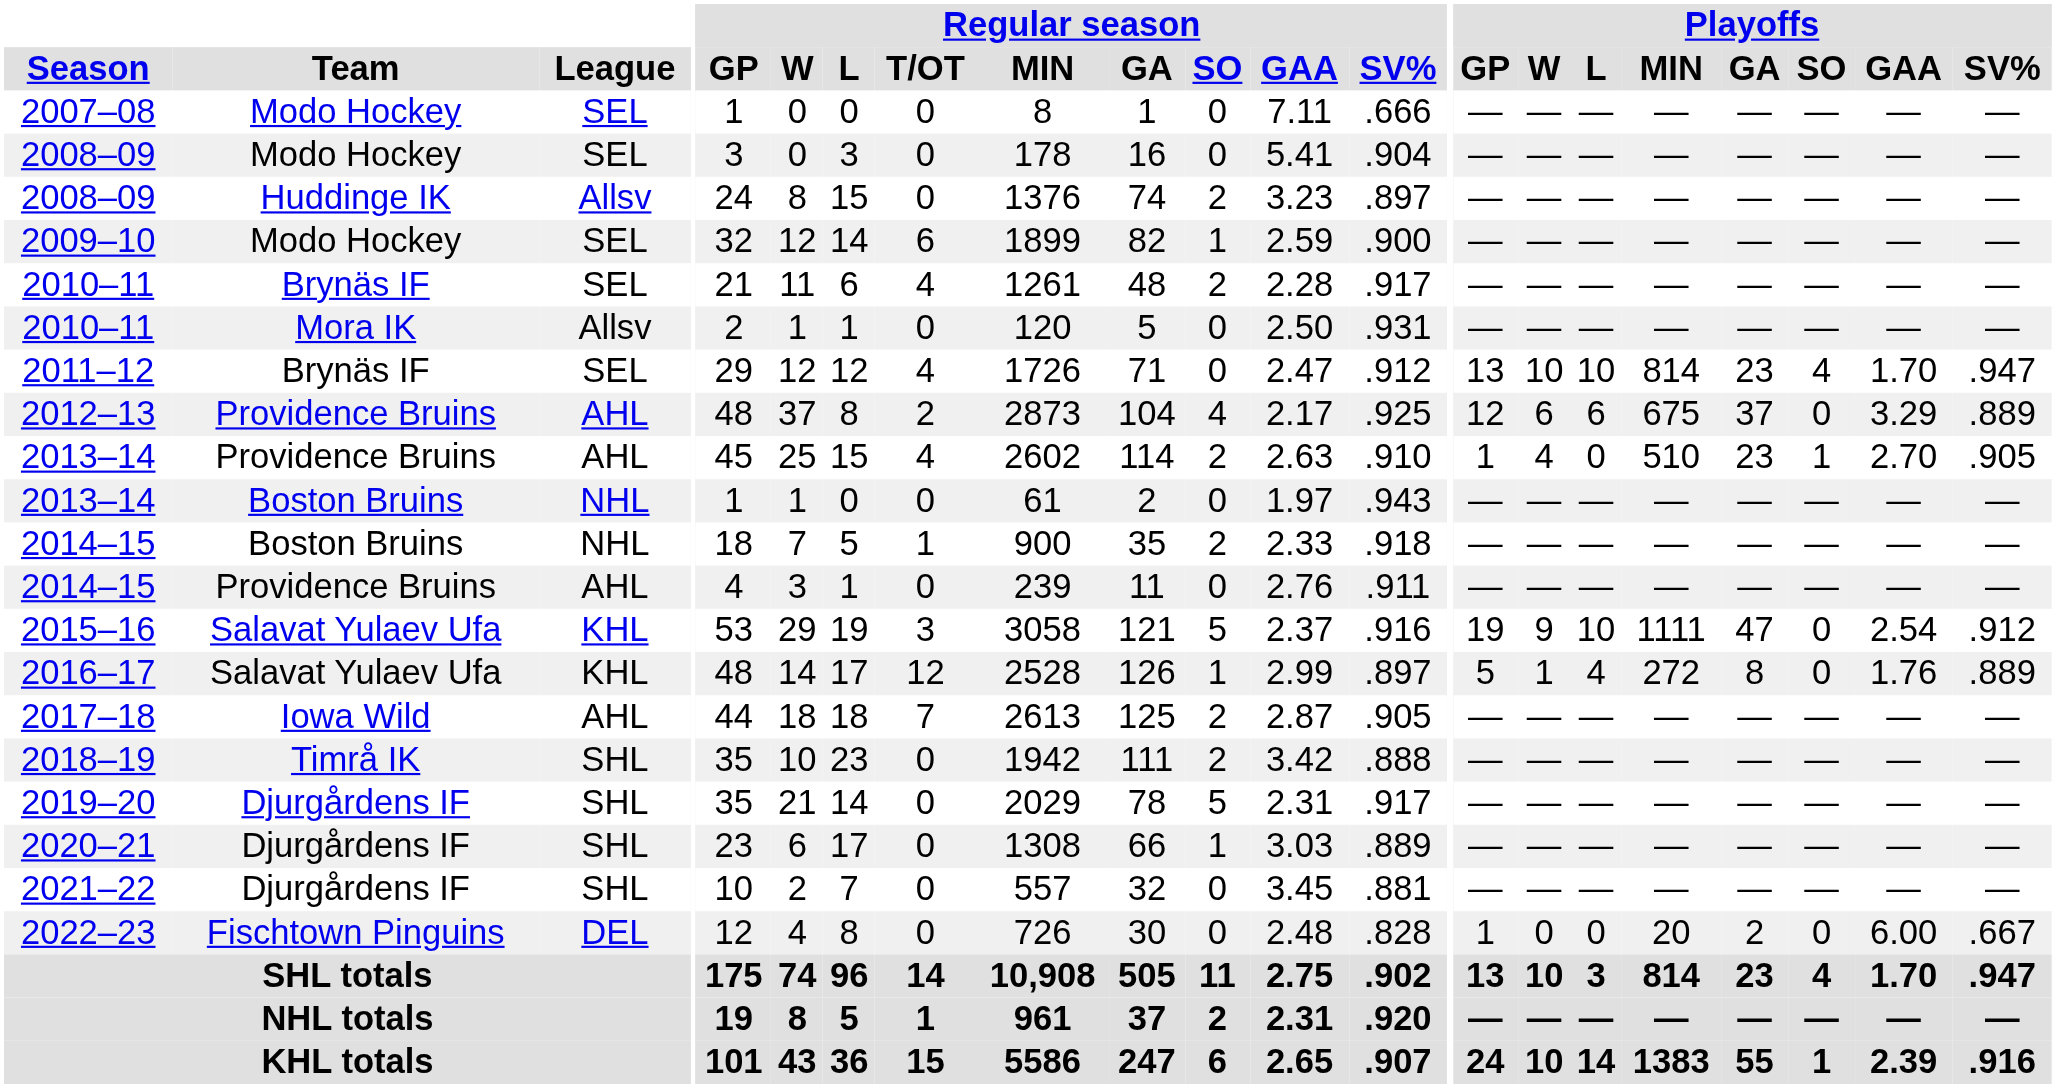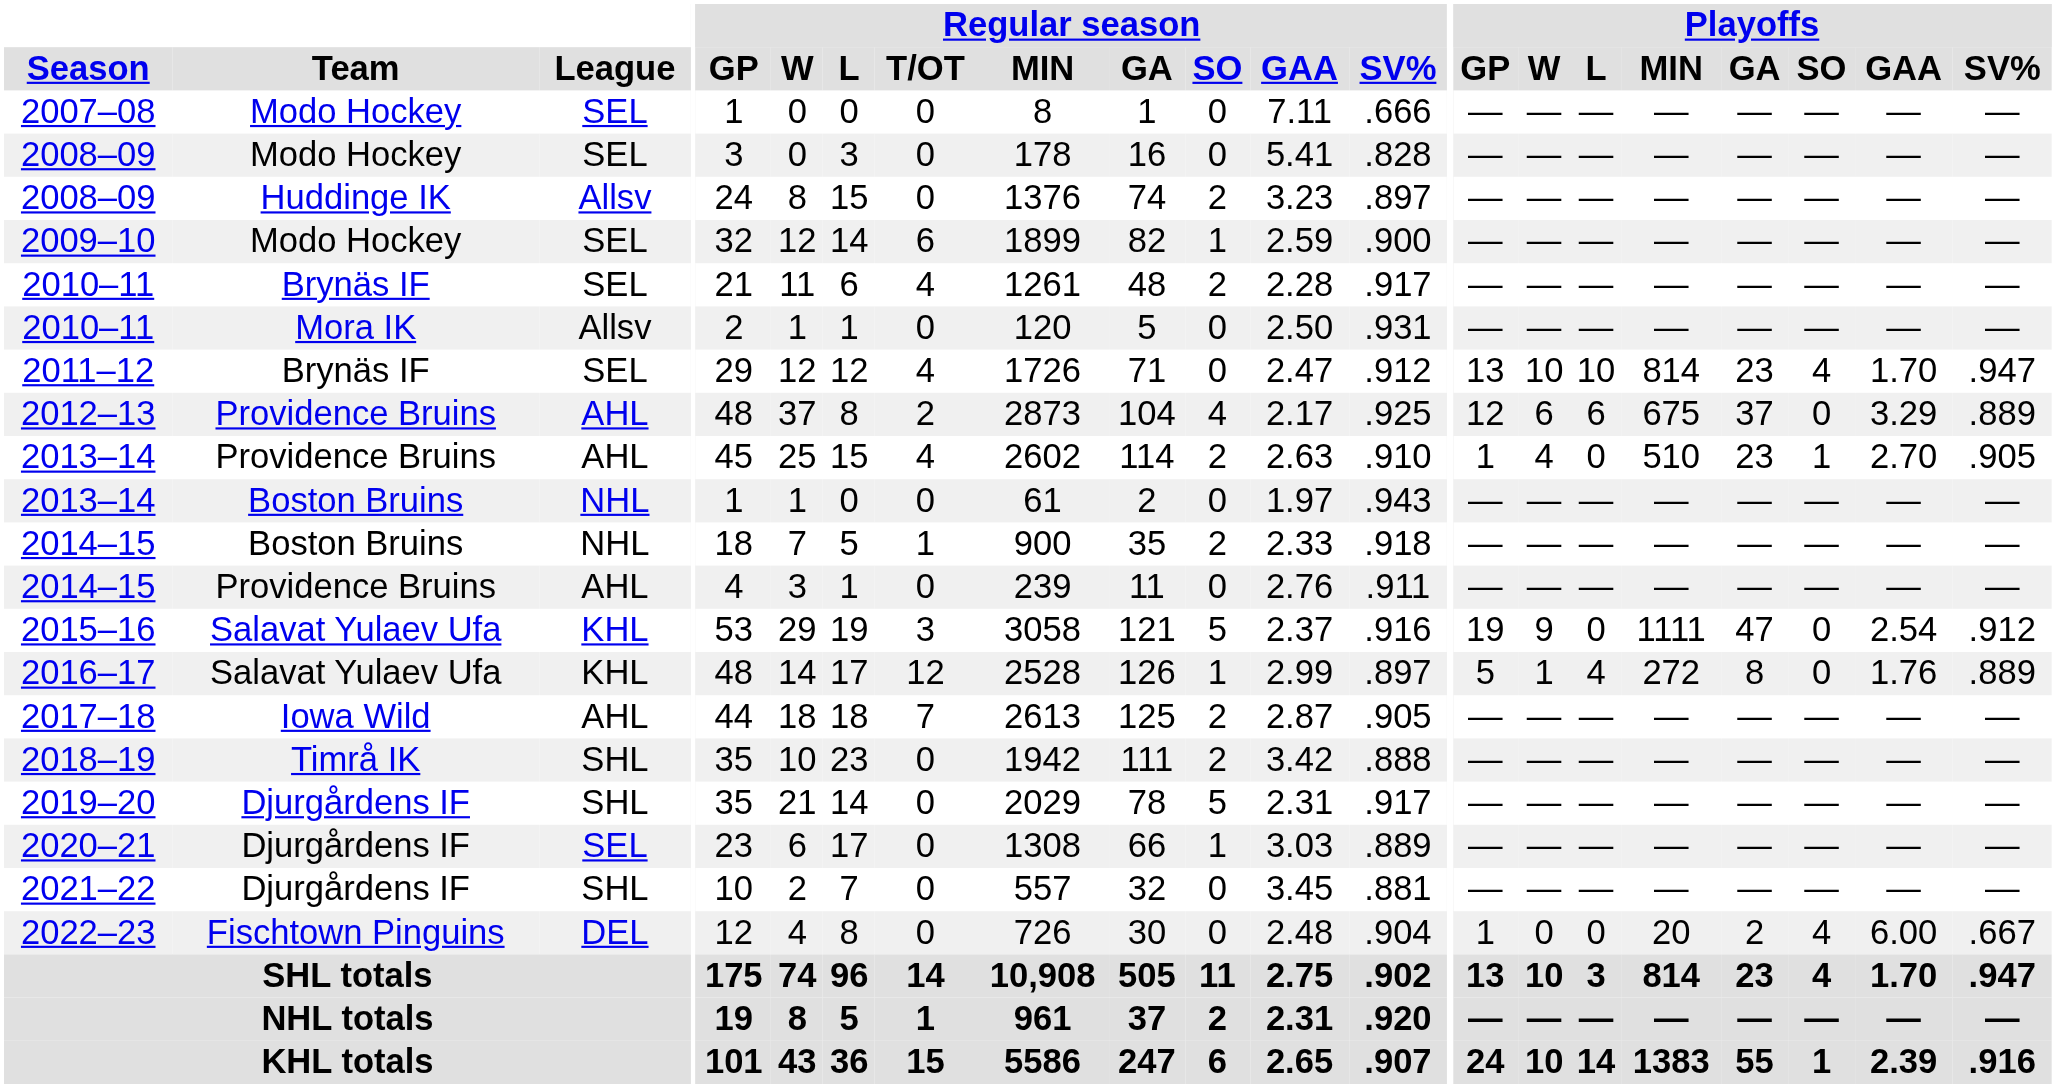2008–09 / Modo Hockey | Regular season / SV%: .904 -> .828
2015–16 | Playoffs / L: 10 -> 0
2020–21 | League: SHL -> SEL
2022–23 | Regular season / SV%: .828 -> .904
2022–23 | Playoffs / SO: 0 -> 4
